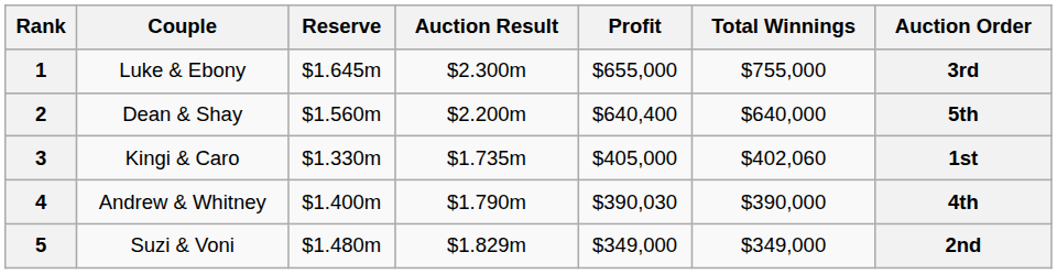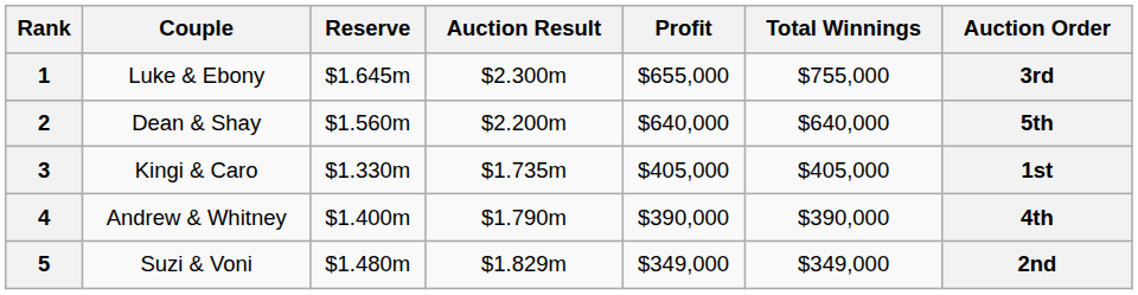2 | Profit: $640,400 -> $640,000
3 | Total Winnings: $402,060 -> $405,000
4 | Profit: $390,030 -> $390,000
